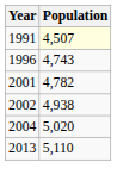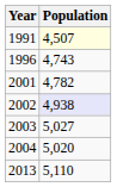2002 | Population: no background -> lavender background
+ row: 2003 | 5,027
